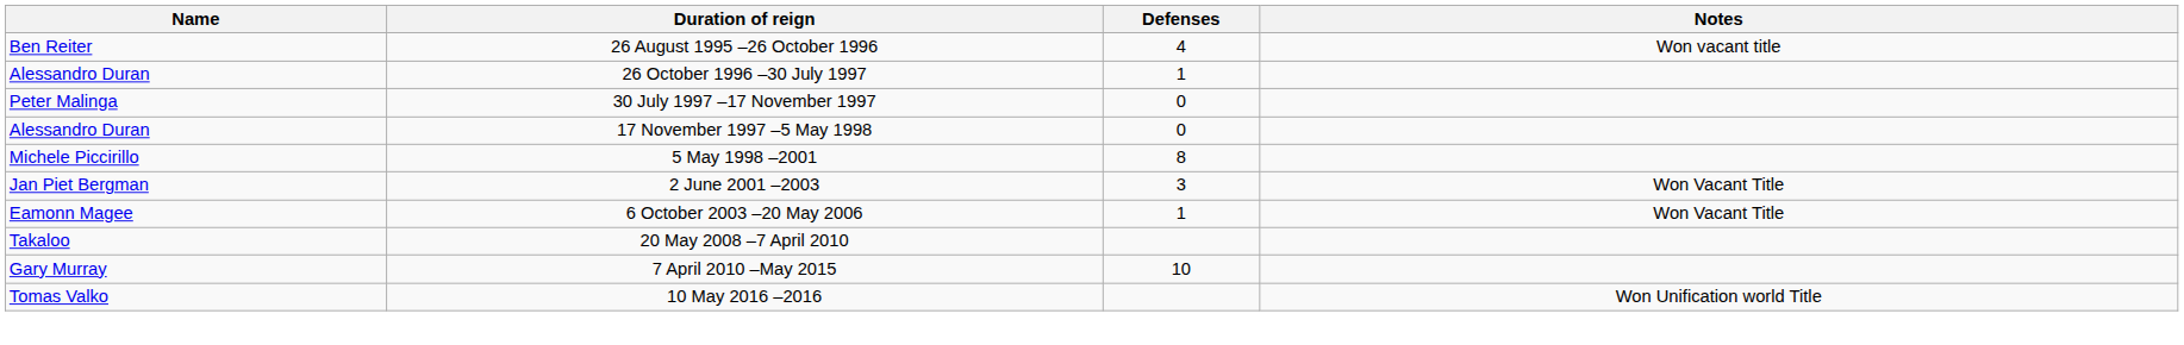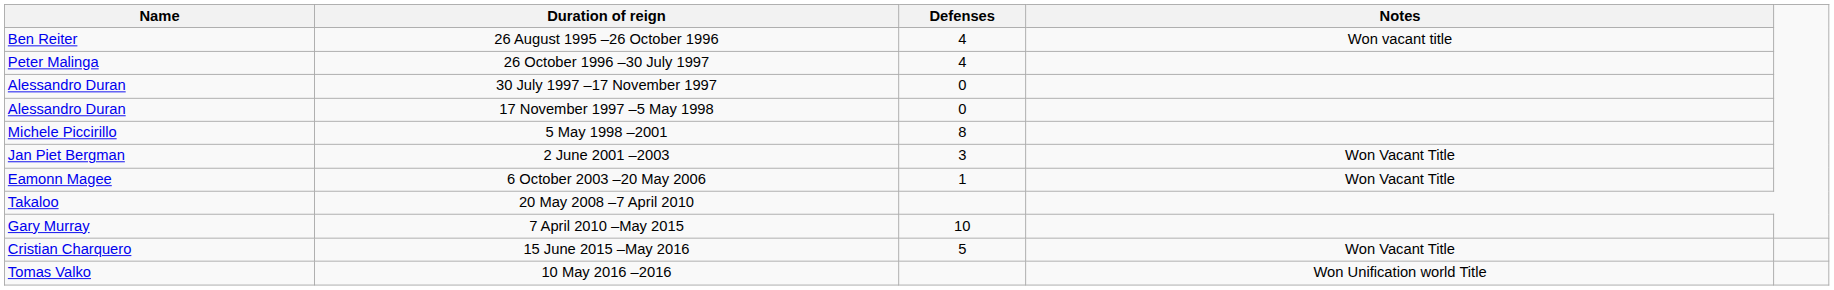26 October 1996 –30 July 1997 | Name: Alessandro Duran -> Peter Malinga
26 October 1996 –30 July 1997 | Defenses: 1 -> 4
30 July 1997 –17 November 1997 | Name: Peter Malinga -> Alessandro Duran
+ row: Cristian Charquero | 15 June 2015 –May 2016 | 5 | Won Vacant Title
